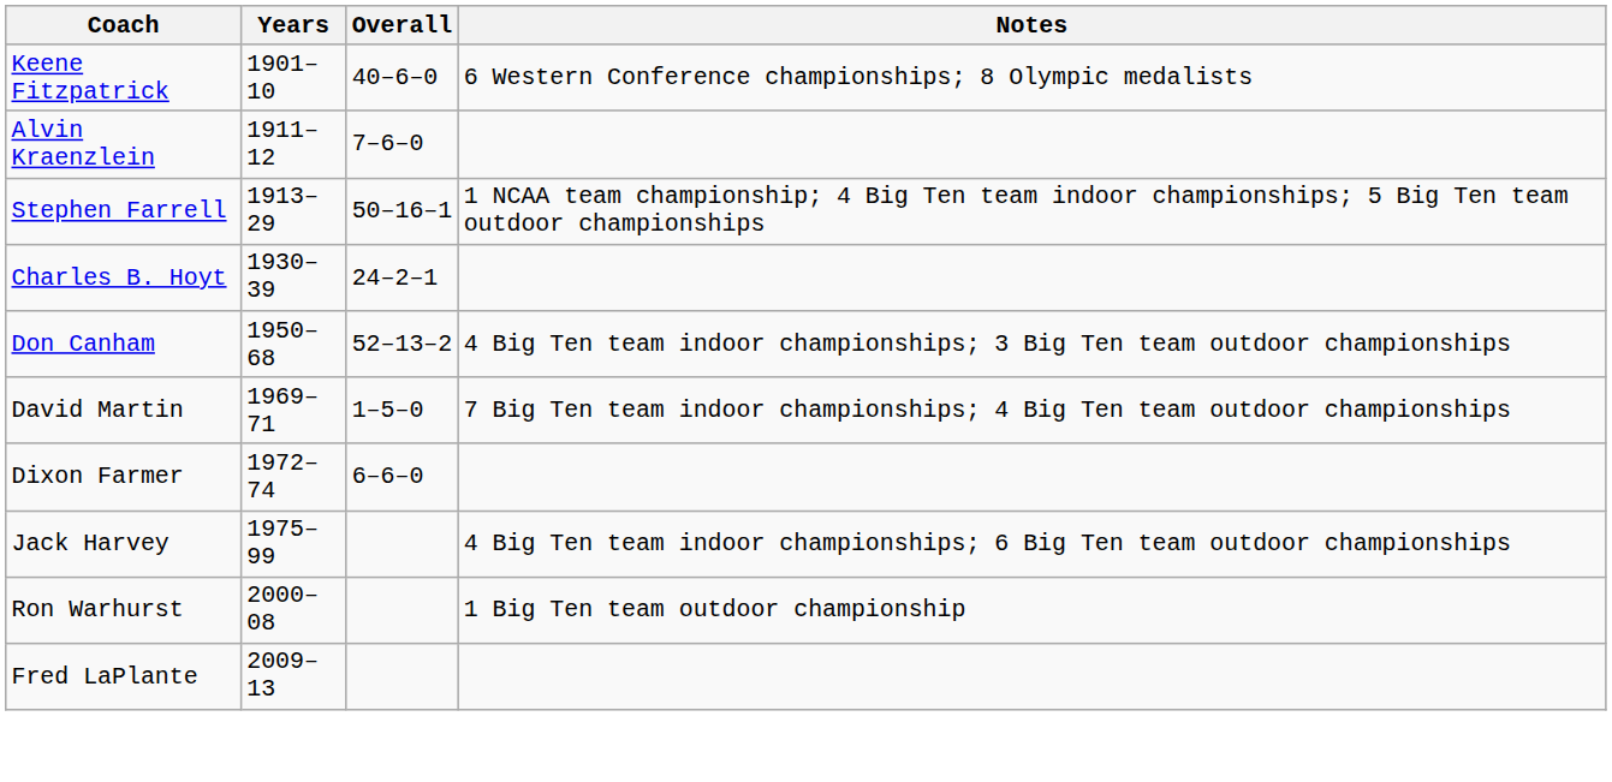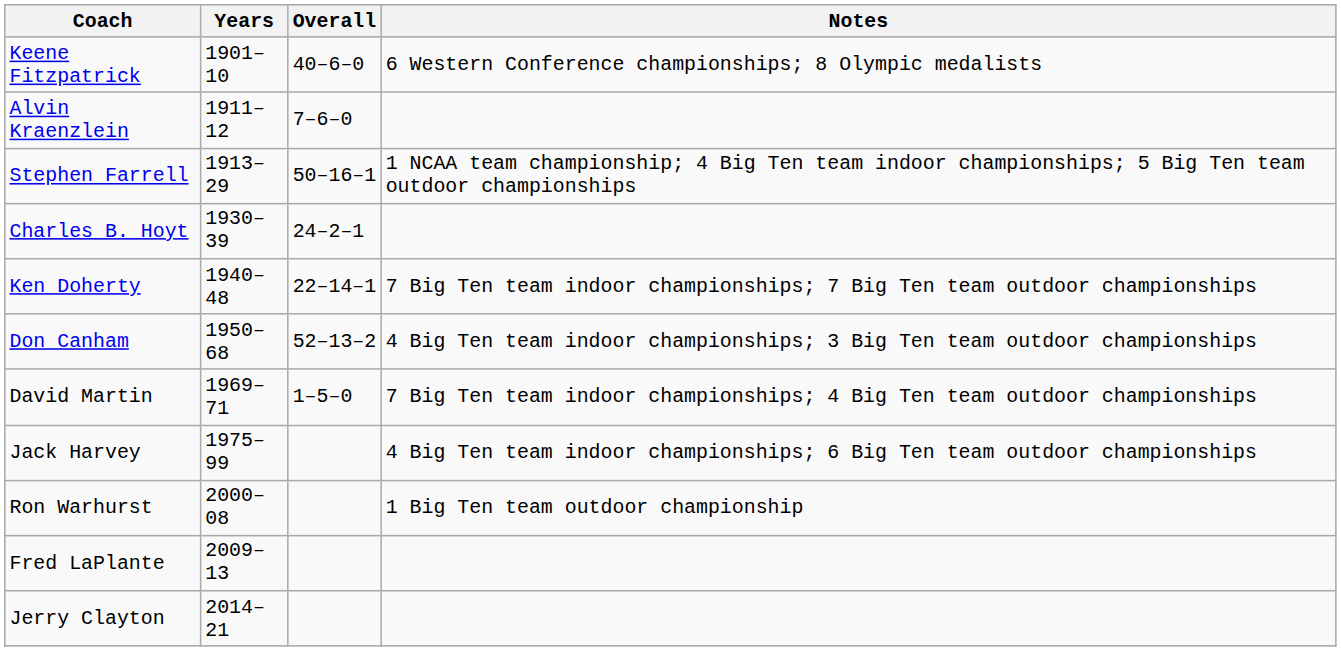+ row: Ken Doherty | 1940–48 | 22–14–1 | 7 Big Ten team indoor championships; 7 Big Ten team outdoor championships
- row: Dixon Farmer | 1972–74 | 6–6–0
+ row: Jerry Clayton | 2014–21
